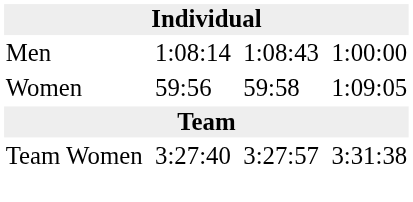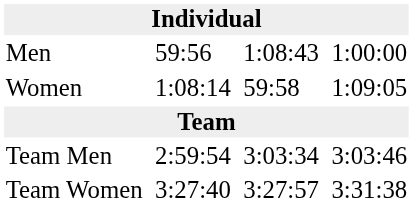Men | column 3: 1:08:14 -> 59:56
Women | column 3: 59:56 -> 1:08:14
+ row: Team Men | 2:59:54 | 3:03:34 | 3:03:46
